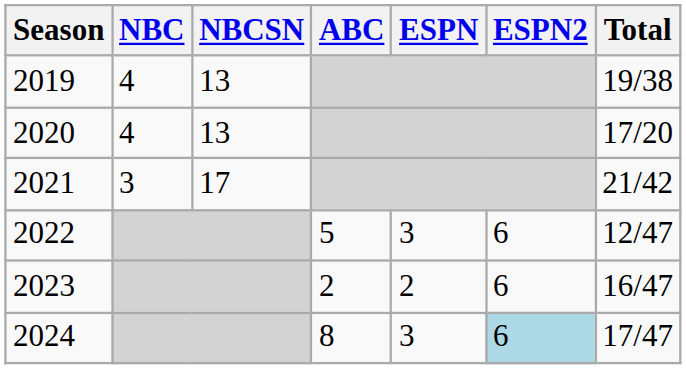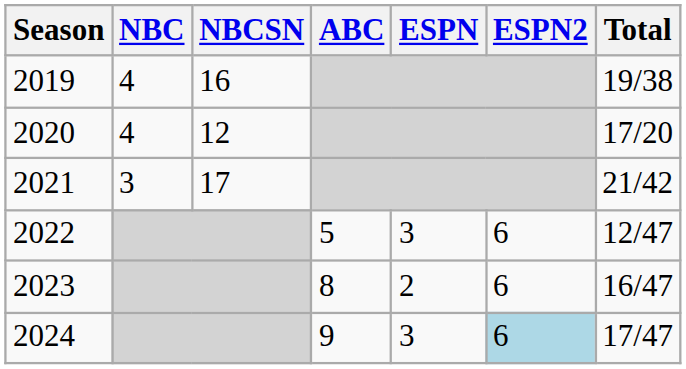2019 | NBCSN: 13 -> 16
2020 | NBCSN: 13 -> 12
2023 | ABC: 2 -> 8
2024 | ABC: 8 -> 9
